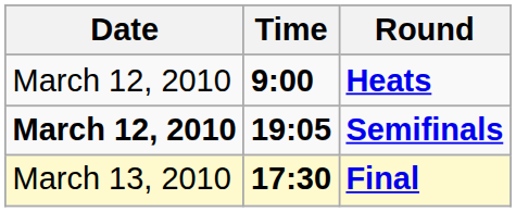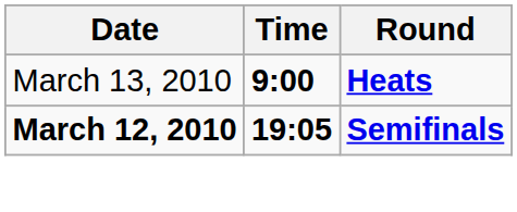Heats | Date: March 12, 2010 -> March 13, 2010
- row: March 13, 2010 | 17:30 | Final
